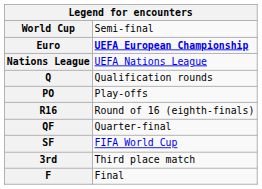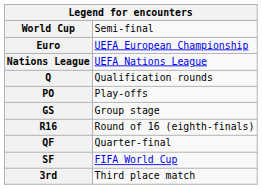Euro | column 2: bold -> normal
+ row: GS | Group stage
- row: F | Final
